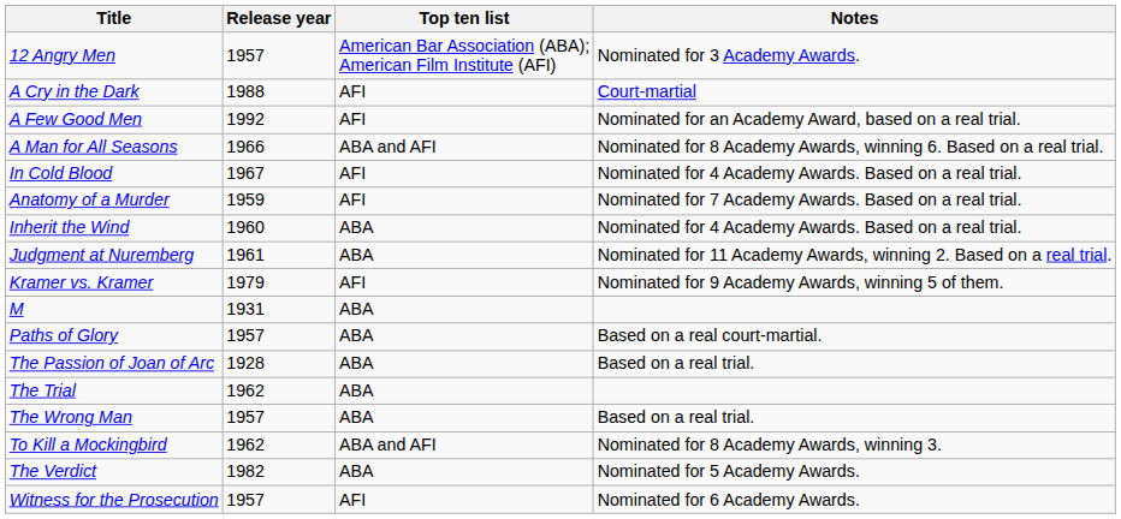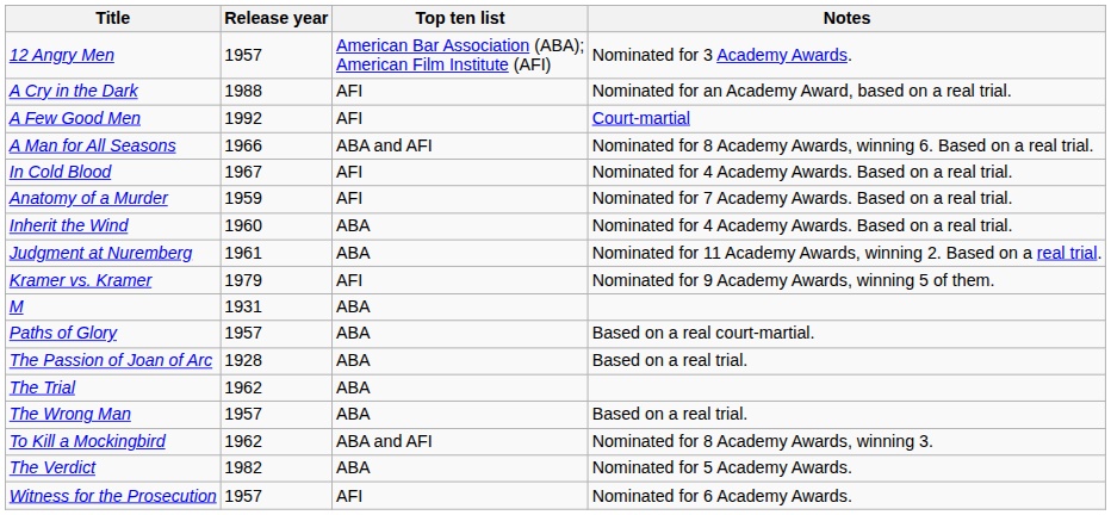A Cry in the Dark | Notes: Court-martial -> Nominated for an Academy Award, based on a real trial.
A Few Good Men | Notes: Nominated for an Academy Award, based on a real trial. -> Court-martial
